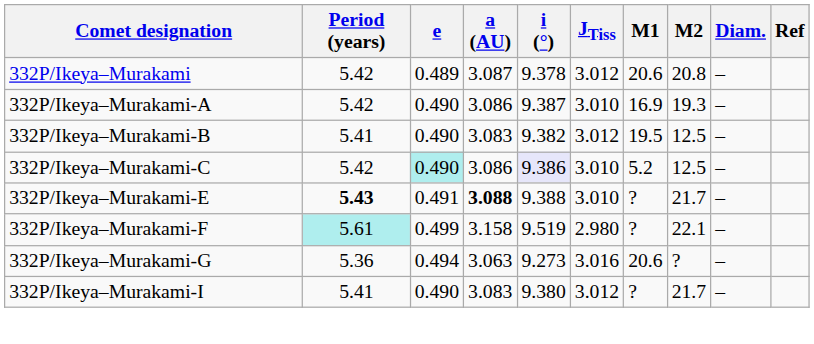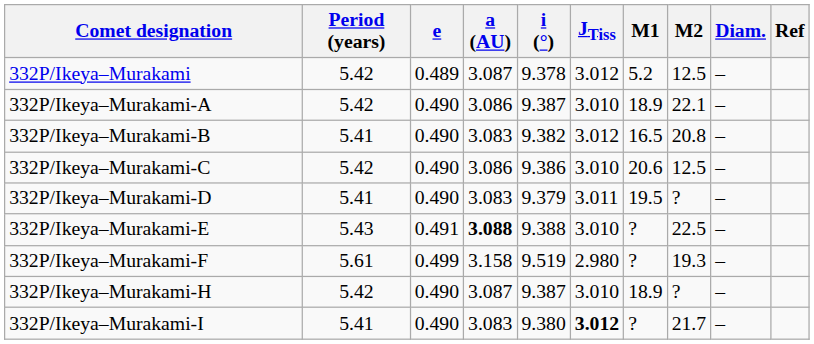332P/Ikeya–Murakami | M1: 20.6 -> 5.2
332P/Ikeya–Murakami | M2: 20.8 -> 12.5
332P/Ikeya–Murakami-A | M1: 16.9 -> 18.9
332P/Ikeya–Murakami-A | M2: 19.3 -> 22.1
332P/Ikeya–Murakami-B | M1: 19.5 -> 16.5
332P/Ikeya–Murakami-B | M2: 12.5 -> 20.8
332P/Ikeya–Murakami-C | e: paleturquoise background -> no background
332P/Ikeya–Murakami-C | i (°): lavender background -> no background
332P/Ikeya–Murakami-C | M1: 5.2 -> 20.6
+ row: 332P/Ikeya–Murakami-D | 5.41 | 0.490 | 3.083 | 9.379 | 3.011 | 19.5 | ? | –
332P/Ikeya–Murakami-E | Period (years): bold -> normal
332P/Ikeya–Murakami-E | M2: 21.7 -> 22.5
332P/Ikeya–Murakami-F | Period (years): paleturquoise background -> no background
332P/Ikeya–Murakami-F | M2: 22.1 -> 19.3
- row: 332P/Ikeya–Murakami-G | 5.36 | 0.494 | 3.063 | 9.273 | 3.016 | 20.6 | ? | –
+ row: 332P/Ikeya–Murakami-H | 5.42 | 0.490 | 3.087 | 9.387 | 3.010 | 18.9 | ? | –
332P/Ikeya–Murakami-I | JTiss: normal -> bold
